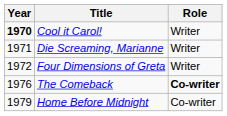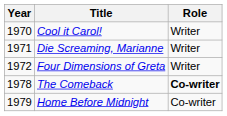Cool it Carol! | Year: bold -> normal
The Comeback | Year: 1976 -> 1978
